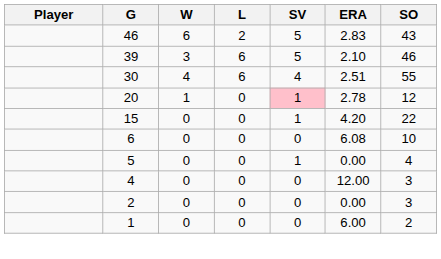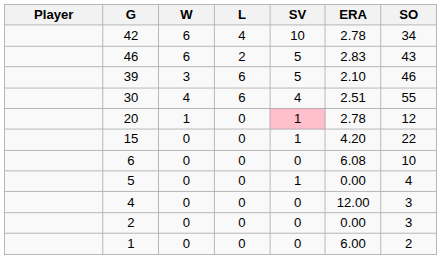+ row: 42 | 6 | 4 | 10 | 2.78 | 34
